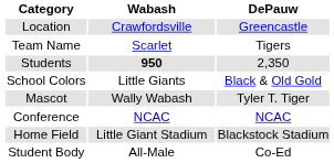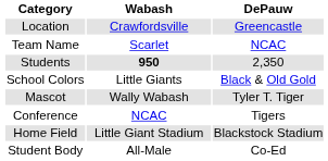Team Name | DePauw: Tigers -> NCAC
Conference | DePauw: NCAC -> Tigers
